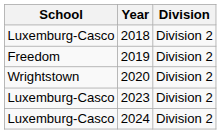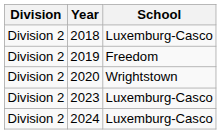columns swapped: School <-> Division
